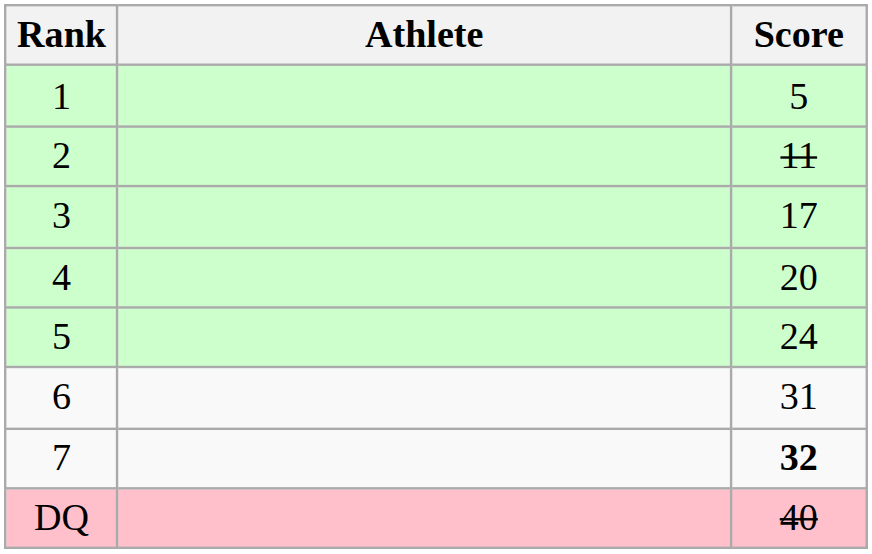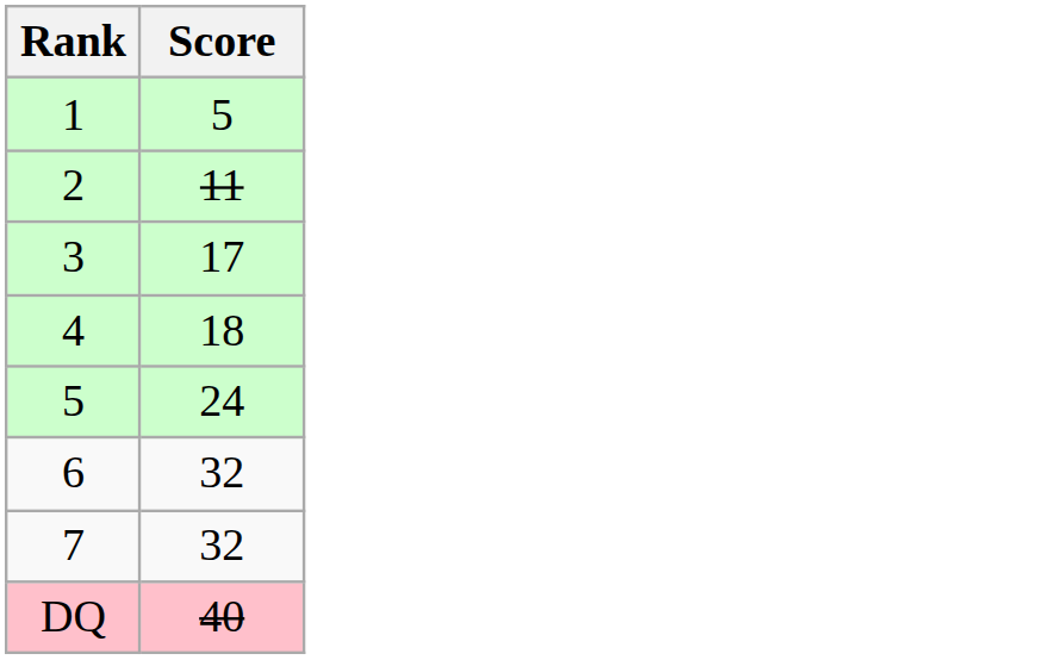- column: Athlete
4 | Score: 20 -> 18
6 | Score: 31 -> 32
7 | Score: bold -> normal
